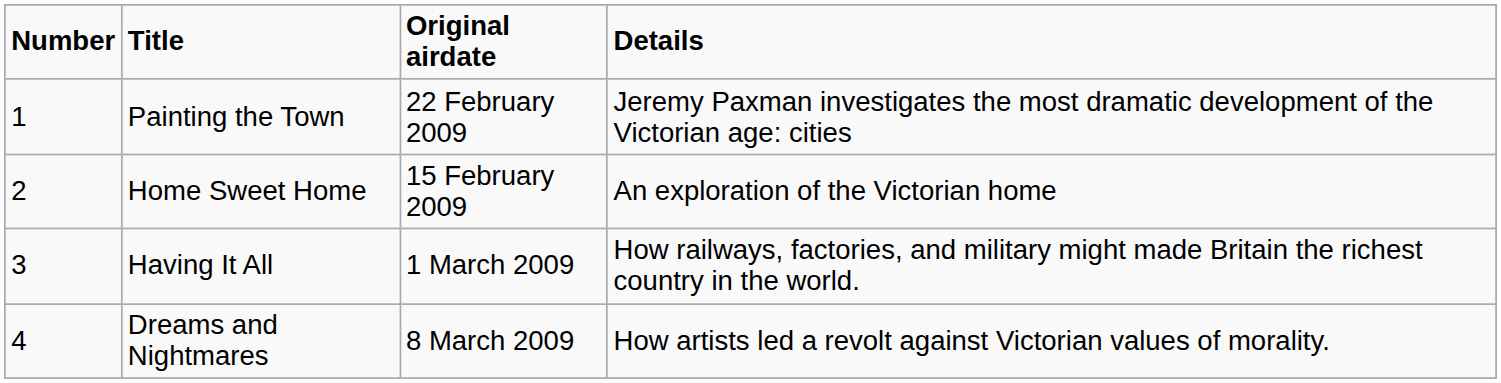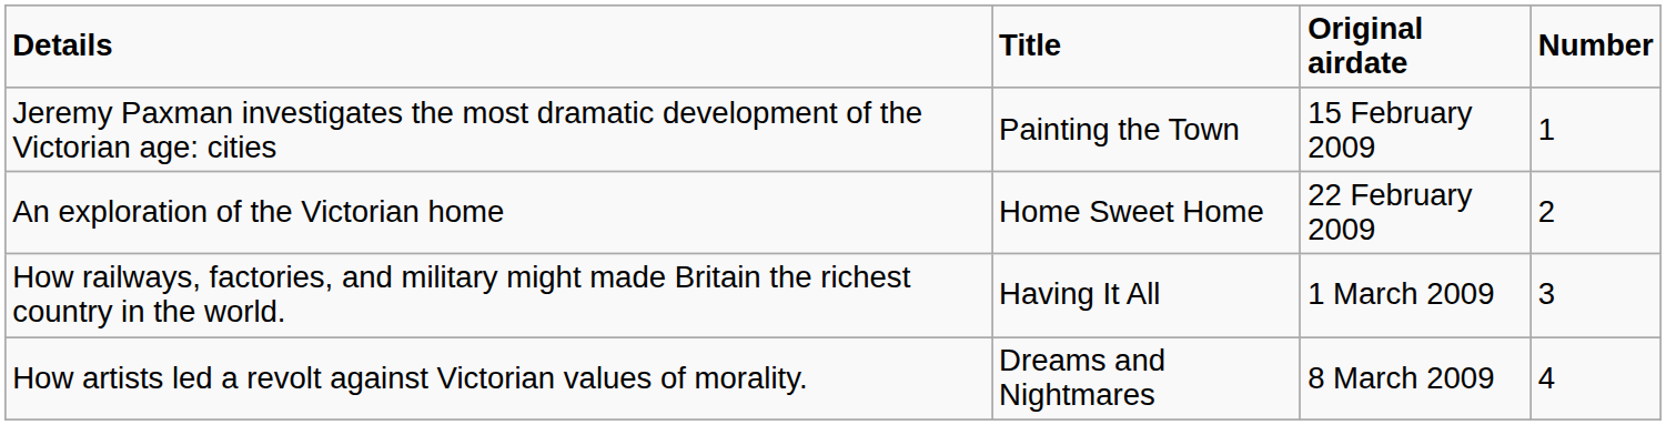columns swapped: Number <-> Details
Painting the Town | Original airdate: 22 February 2009 -> 15 February 2009
Home Sweet Home | Original airdate: 15 February 2009 -> 22 February 2009
